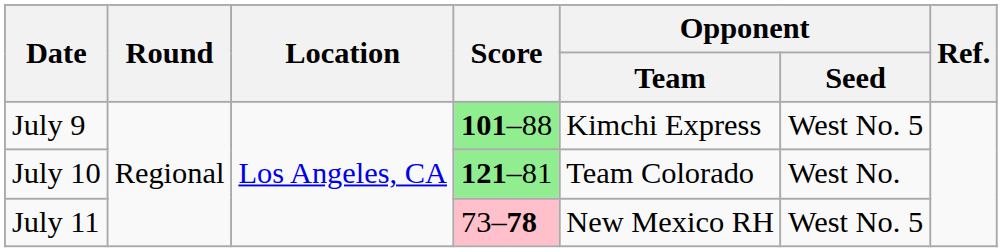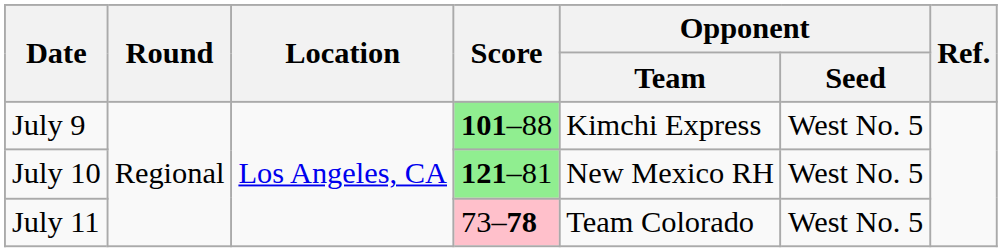July 10 | Opponent / Team: Team Colorado -> New Mexico RH
July 10 | Opponent / Seed: West No. -> West No. 5
July 11 | Opponent / Team: New Mexico RH -> Team Colorado
